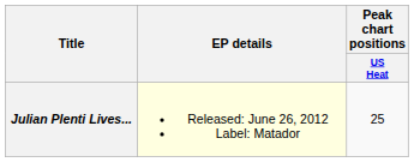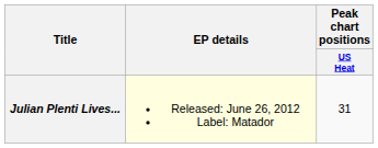Julian Plenti Lives... | Peak chart positions / US Heat: 25 -> 31
